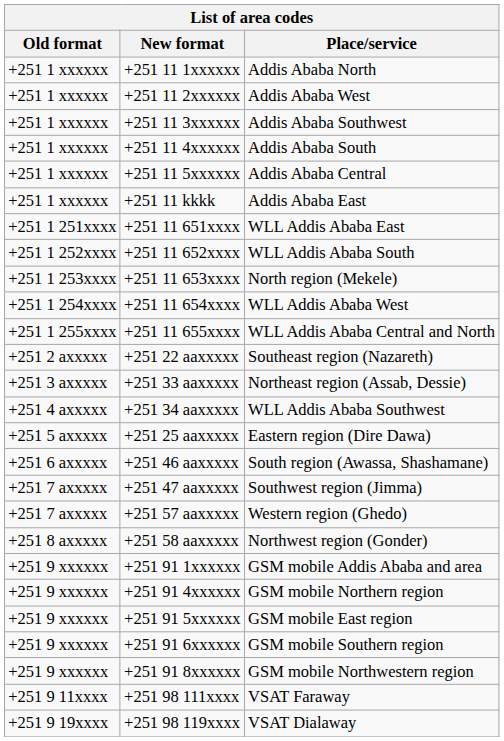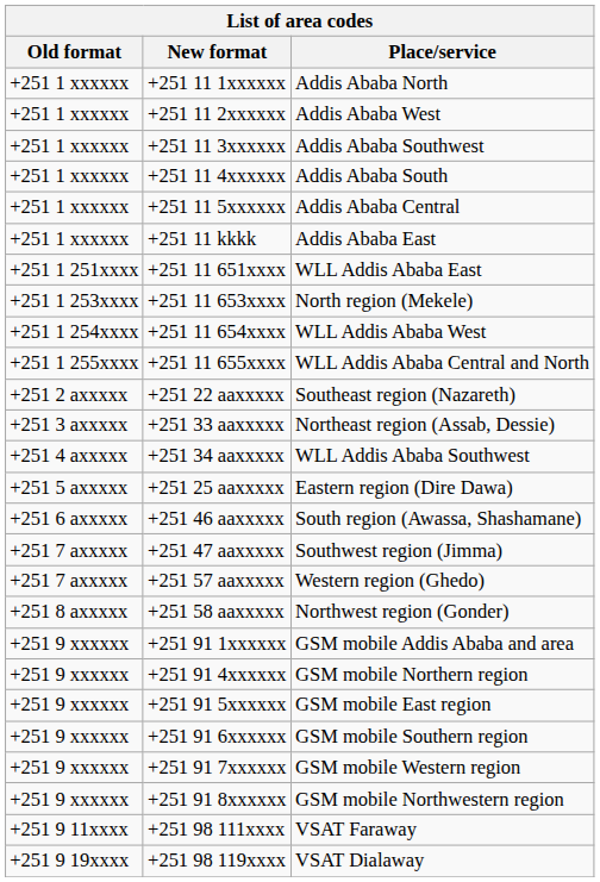- row: +251 1 252xxxx | +251 11 652xxxx | WLL Addis Ababa South
+ row: +251 9 xxxxxx | +251 91 7xxxxxx | GSM mobile Western region
